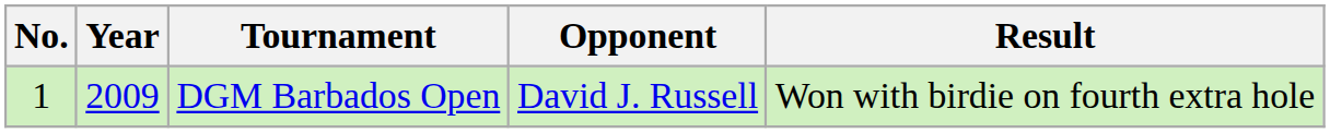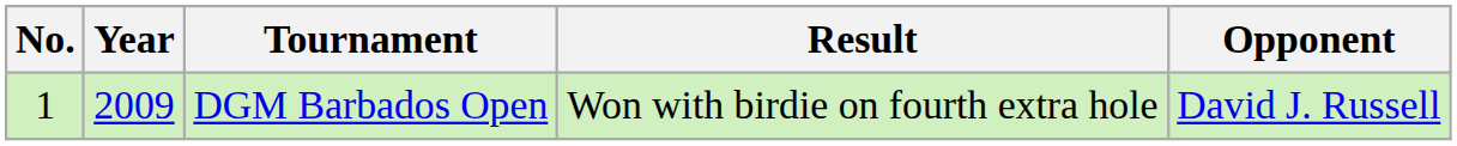columns swapped: Opponent <-> Result
